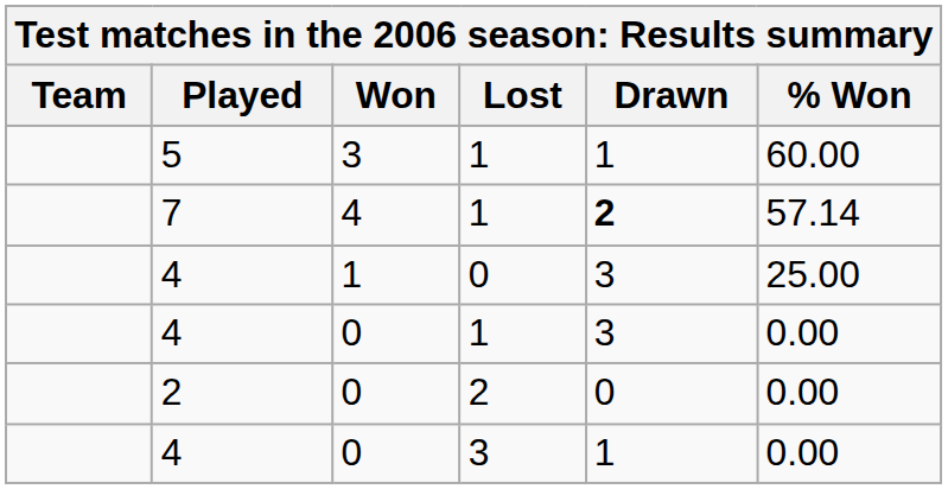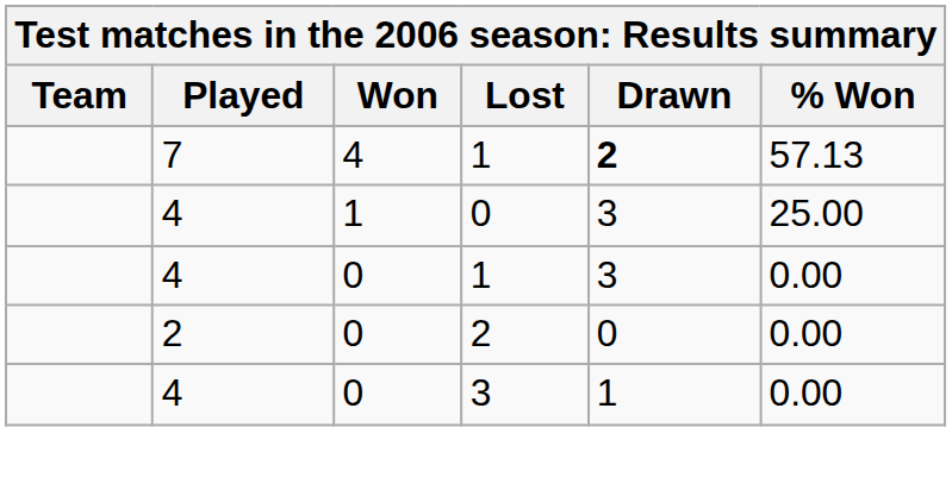- row: 5 | 3 | 1 | 1 | 60.00
7 | % Won: 57.14 -> 57.13
